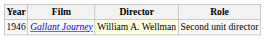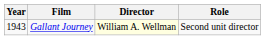Gallant Journey | Year: 1946 -> 1943
